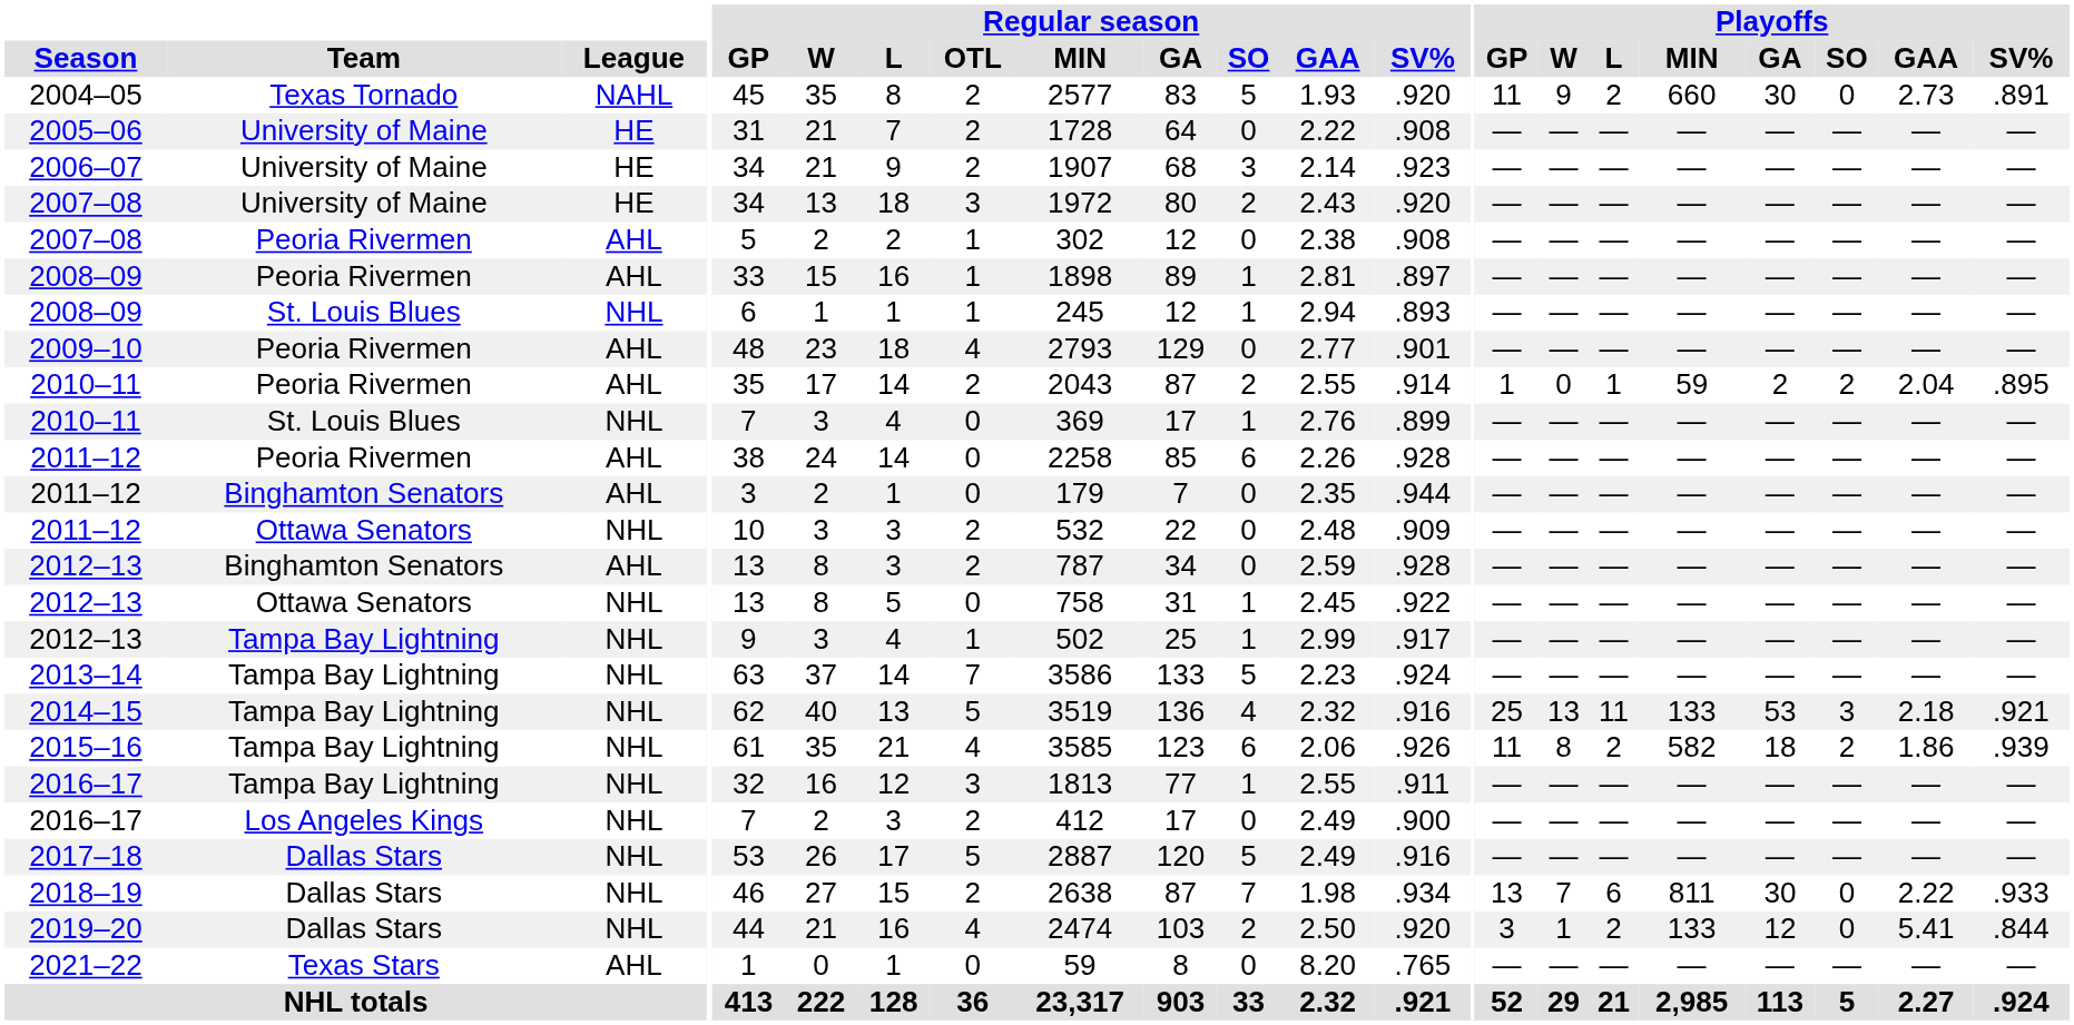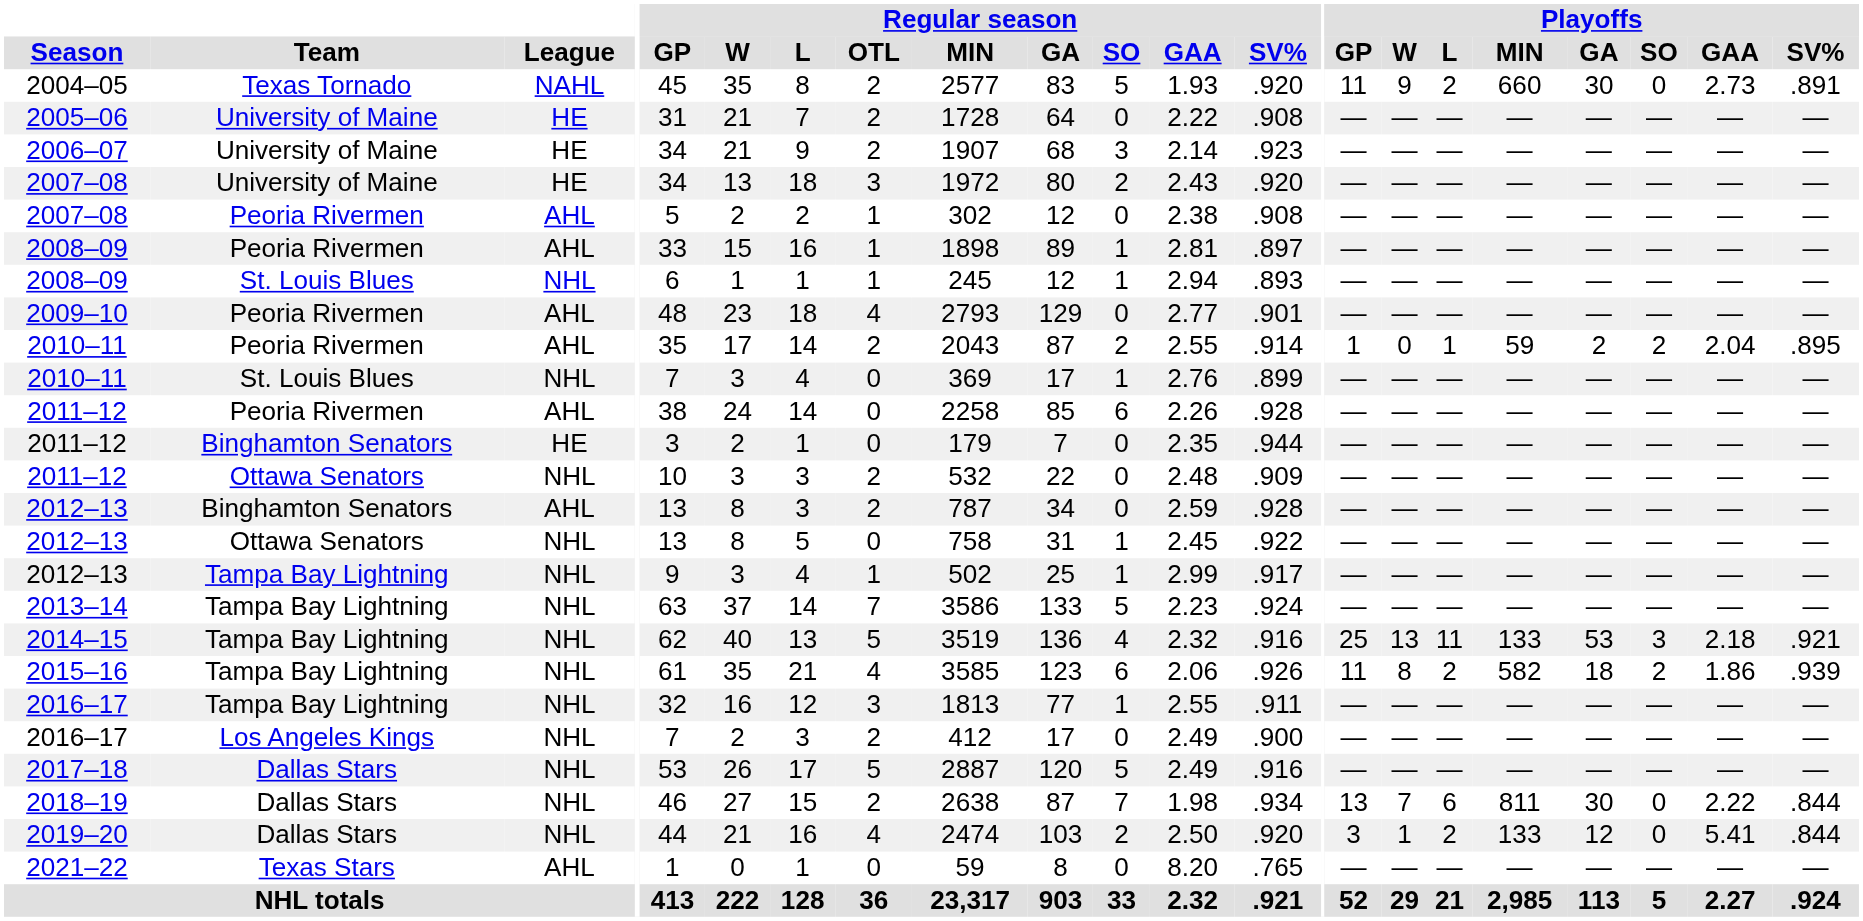2011–12 / Binghamton Senators | League: AHL -> HE
2018–19 | Playoffs / SV%: .933 -> .844
